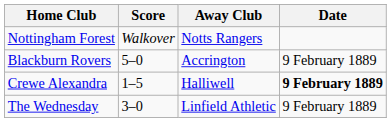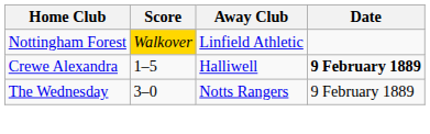Nottingham Forest | Score: no background -> gold background
Nottingham Forest | Away Club: Notts Rangers -> Linfield Athletic
- row: Blackburn Rovers | 5–0 | Accrington | 9 February 1889
The Wednesday | Away Club: Linfield Athletic -> Notts Rangers
